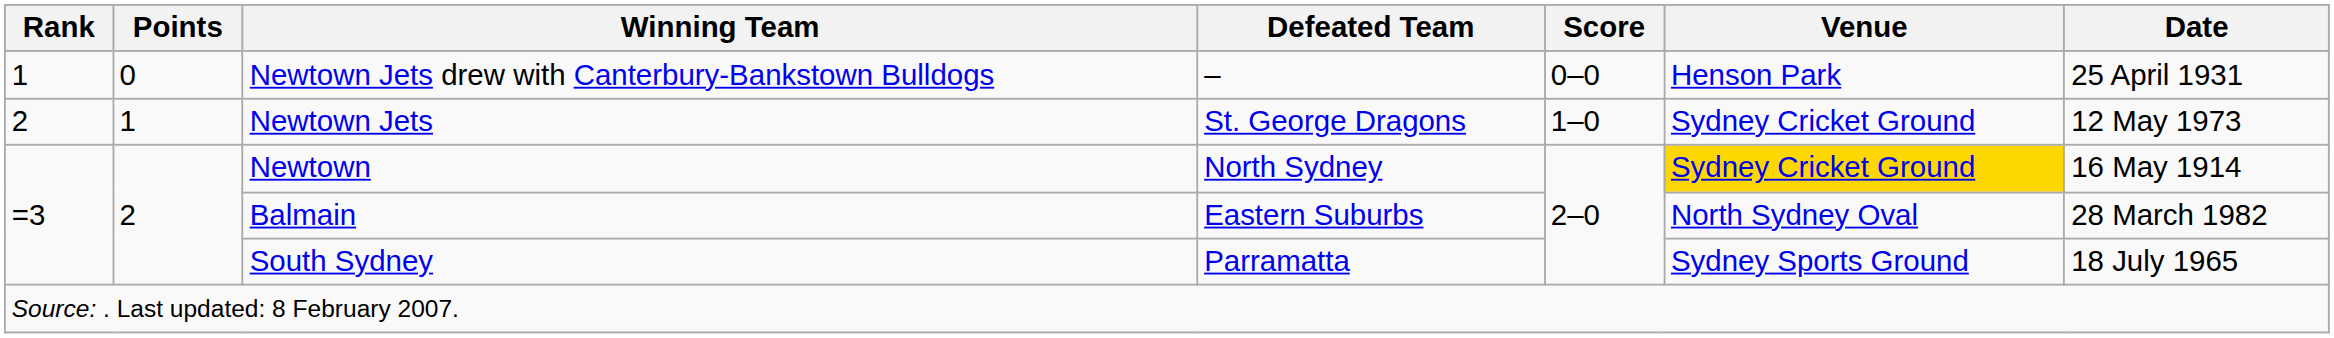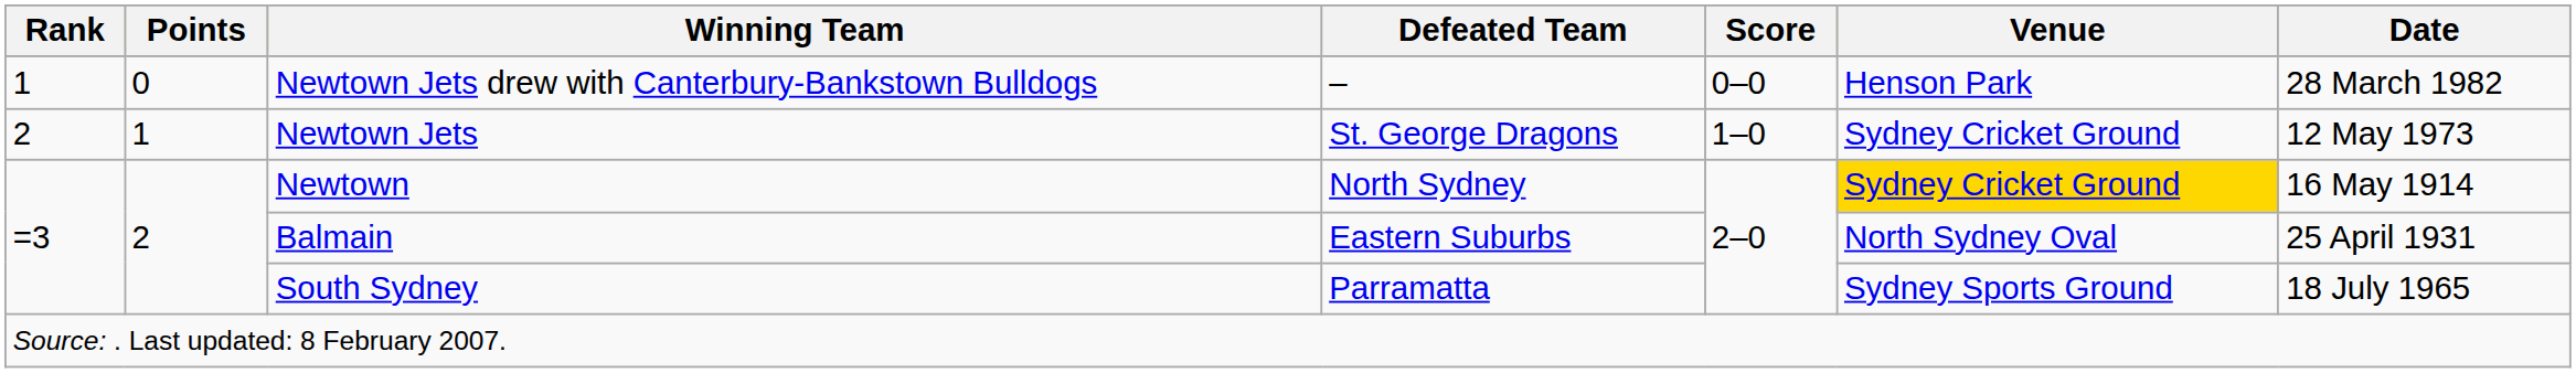Newtown Jets drew with Canterbury-Bankstown Bulldogs | Date: 25 April 1931 -> 28 March 1982
Balmain | Date: 28 March 1982 -> 25 April 1931
